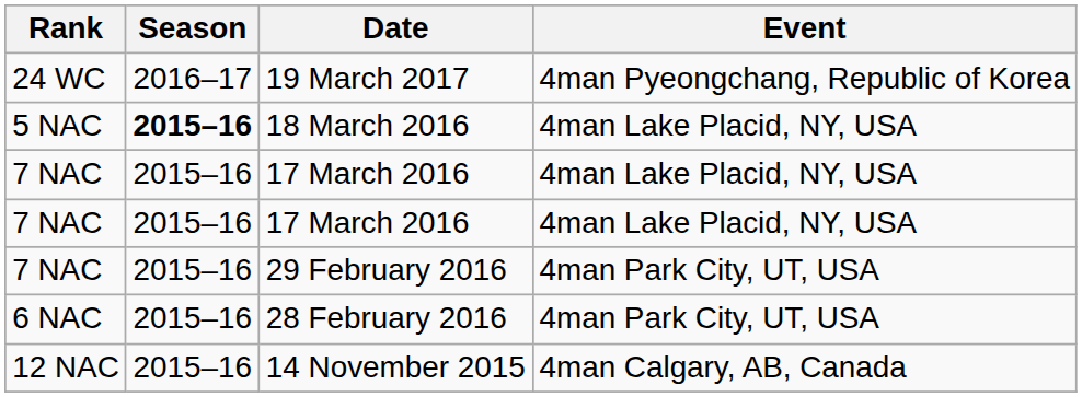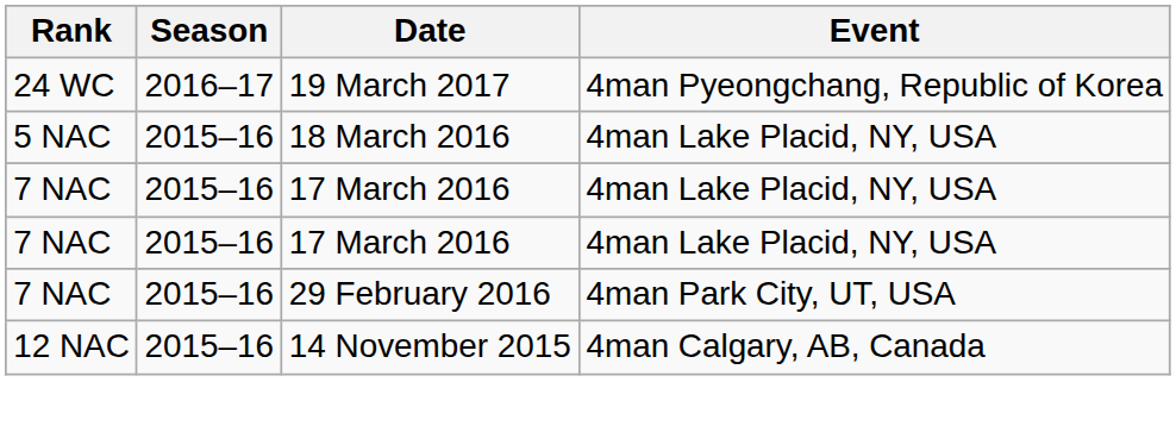18 March 2016 | Season: bold -> normal
- row: 6 NAC | 2015–16 | 28 February 2016 | 4man Park City, UT, USA
